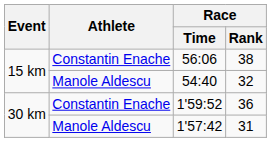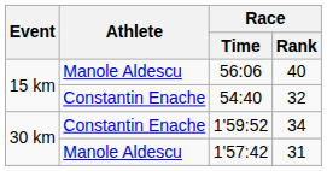56:06 | Athlete: Constantin Enache -> Manole Aldescu
56:06 | Race / Rank: 38 -> 40
54:40 | Athlete: Manole Aldescu -> Constantin Enache
1'59:52 | Race / Rank: 36 -> 34
